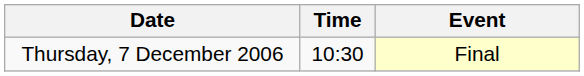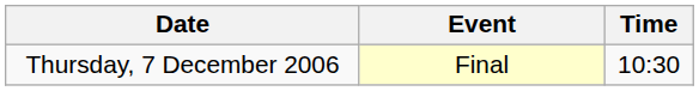columns swapped: Time <-> Event
